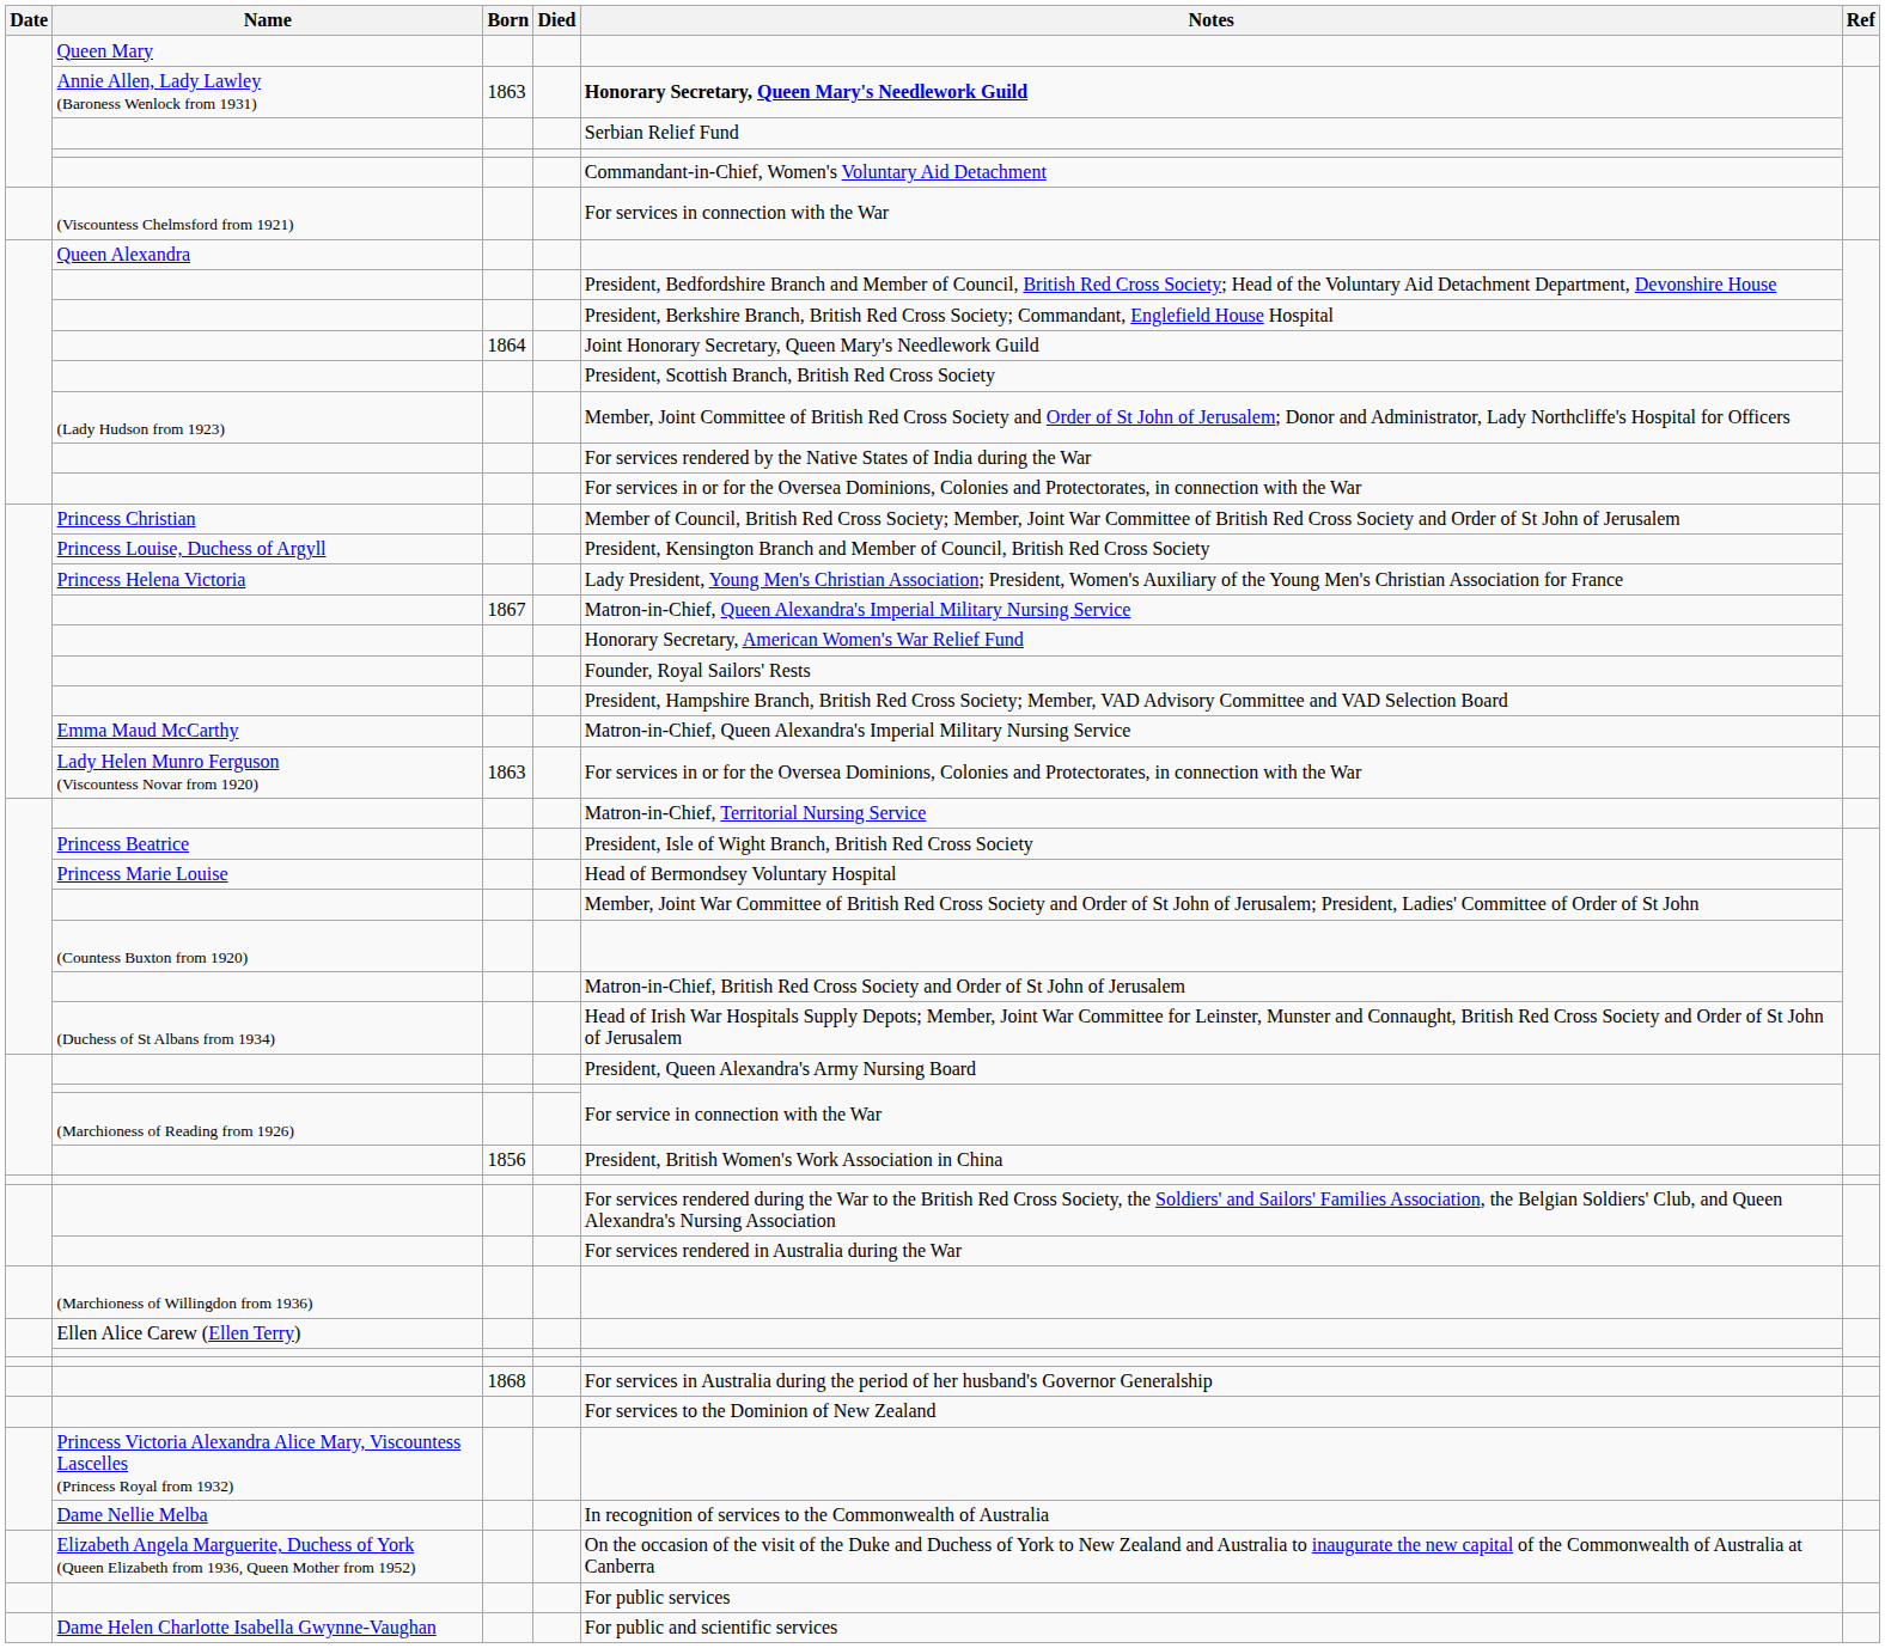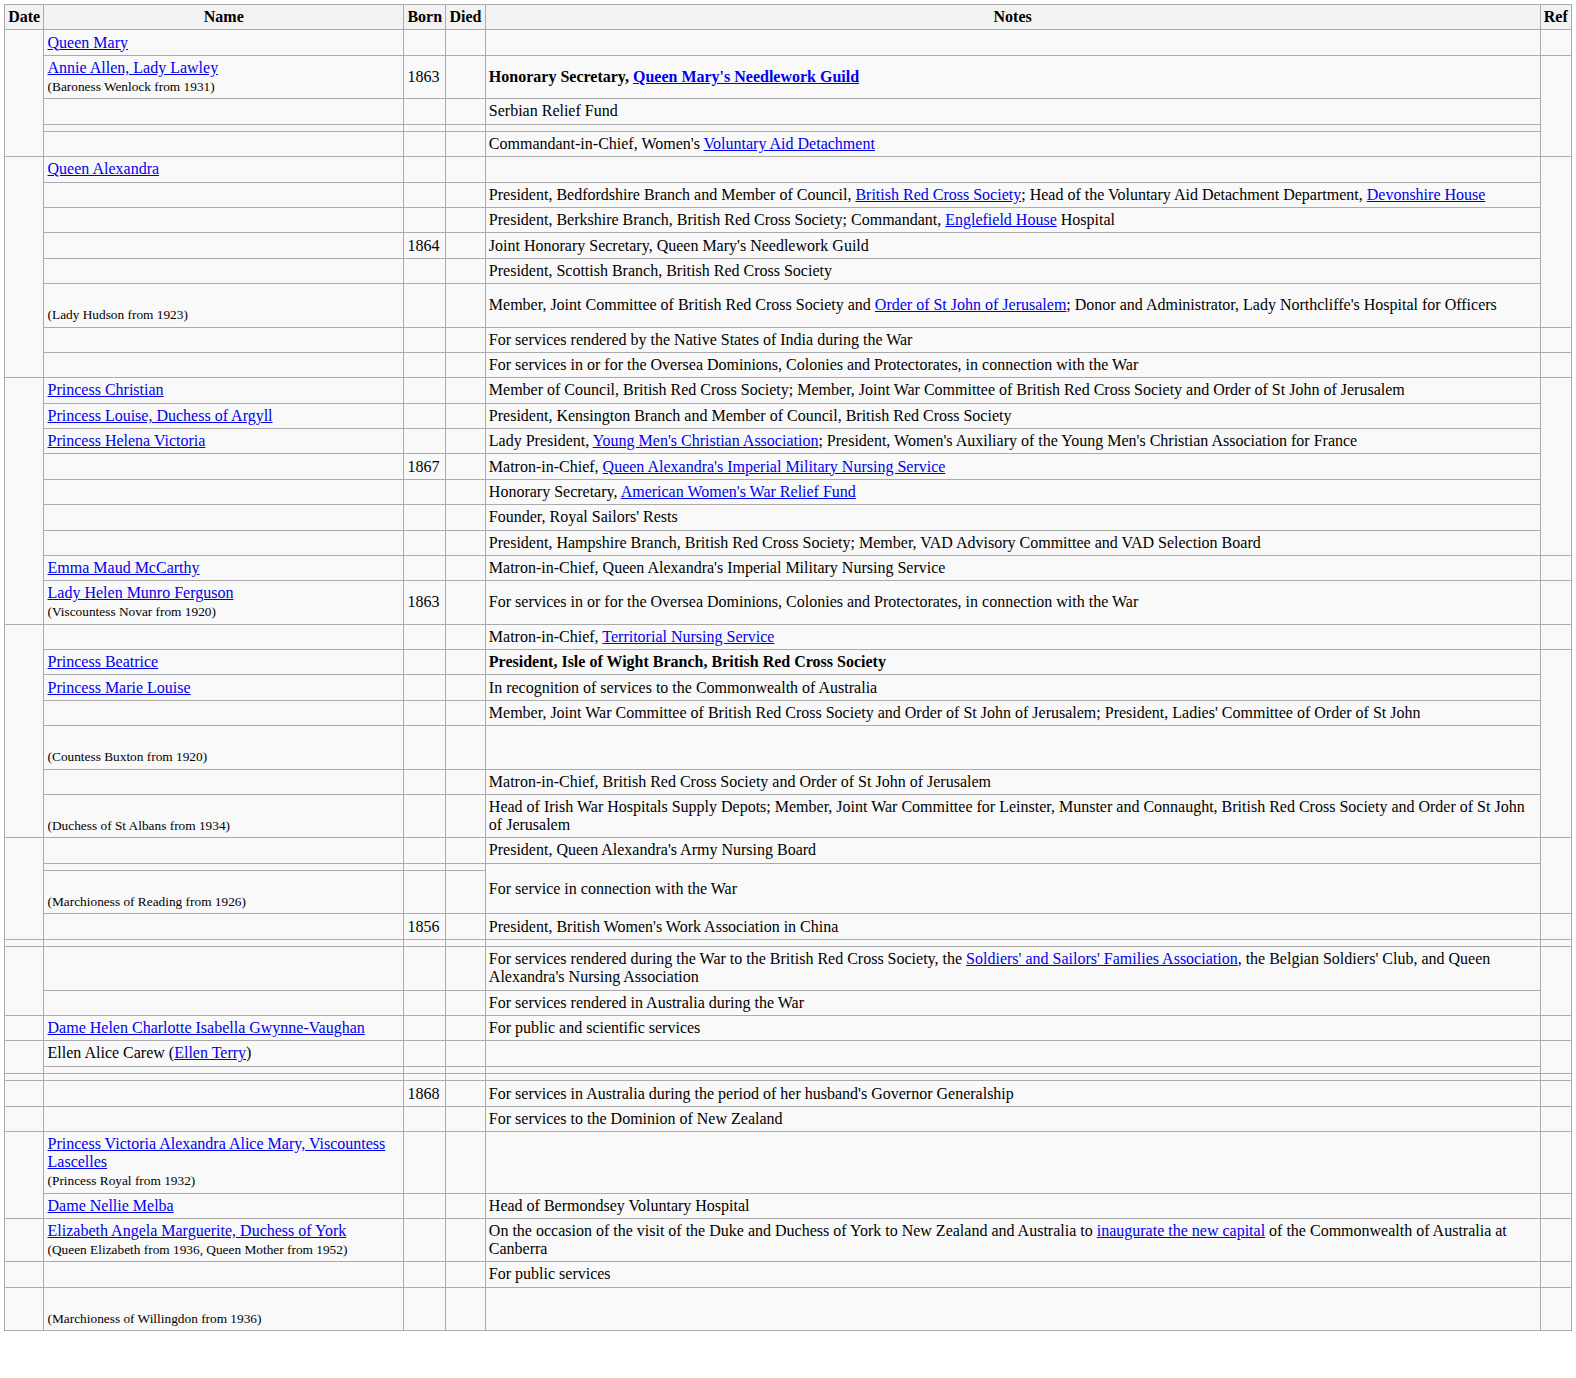- row: (Viscountess Chelmsford from 1921) | For services in connection with the War
Princess Beatrice | Notes: normal -> bold
Princess Marie Louise | Notes: Head of Bermondsey Voluntary Hospital -> In recognition of services to the Commonwealth of Australia
rows swapped: (Marchioness of Willingdon from 1936) <-> Dame Helen Charlotte Isabella Gwynne-Vaughan
Dame Nellie Melba | Notes: In recognition of services to the Commonwealth of Australia -> Head of Bermondsey Voluntary Hospital
